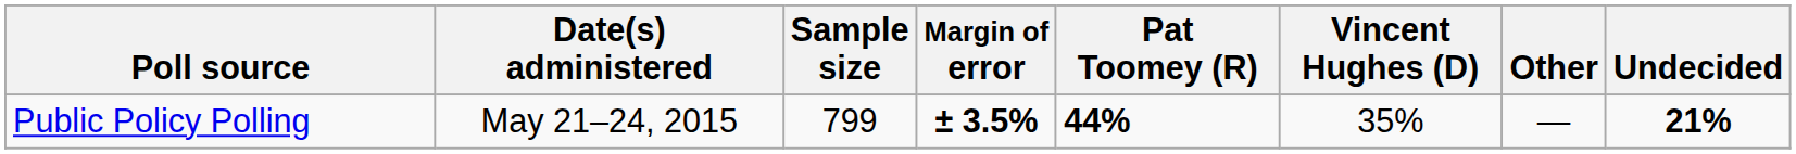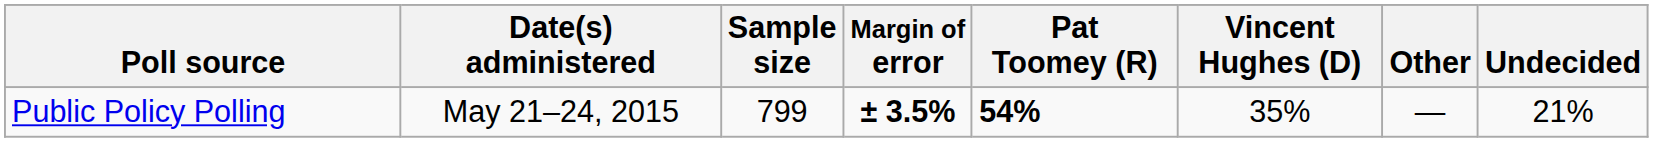Public Policy Polling | Pat Toomey (R): 44% -> 54%
Public Policy Polling | Undecided: bold -> normal
